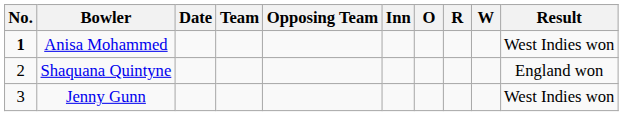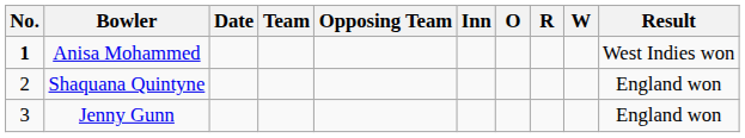Jenny Gunn | Result: West Indies won -> England won
